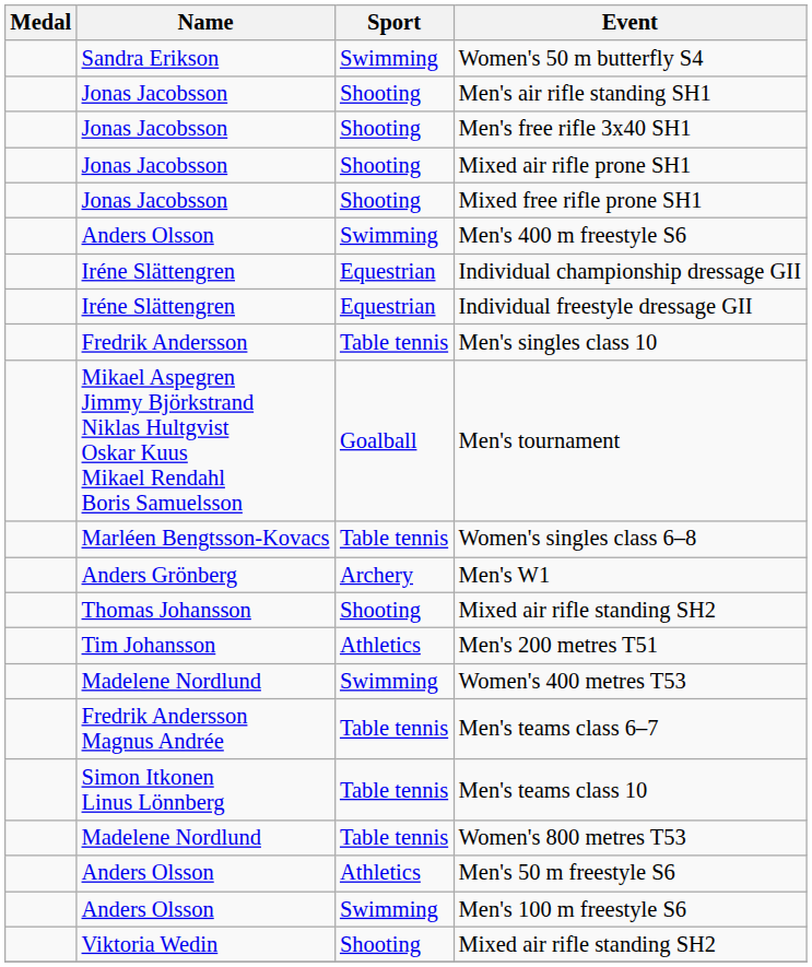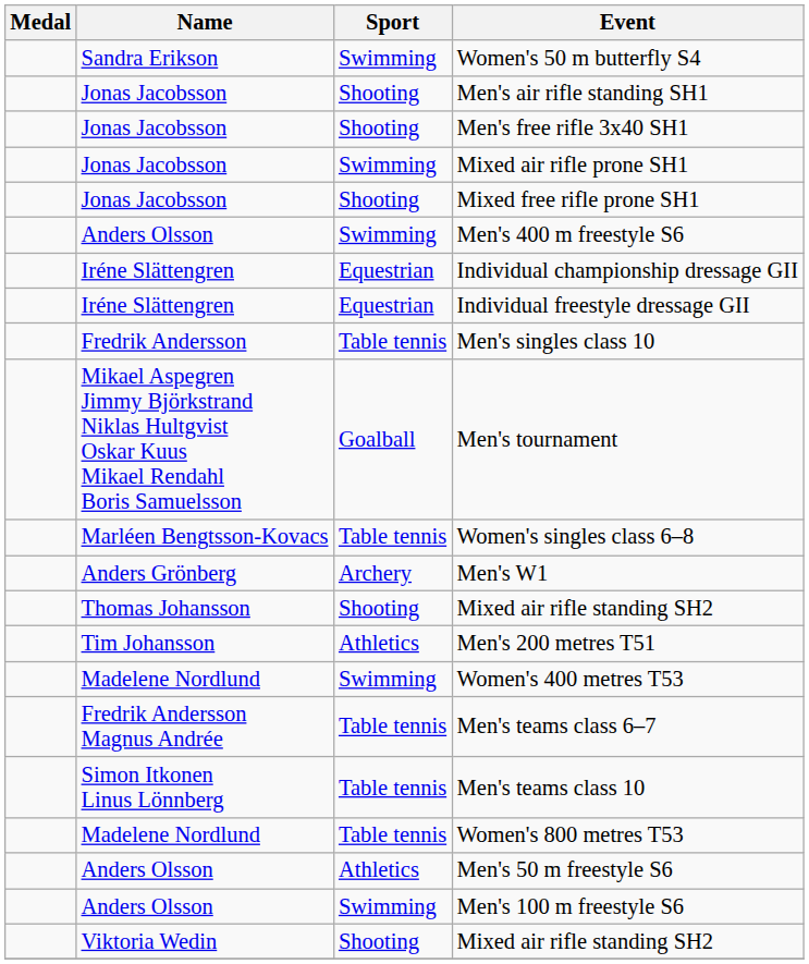Mixed air rifle prone SH1 | Sport: Shooting -> Swimming
